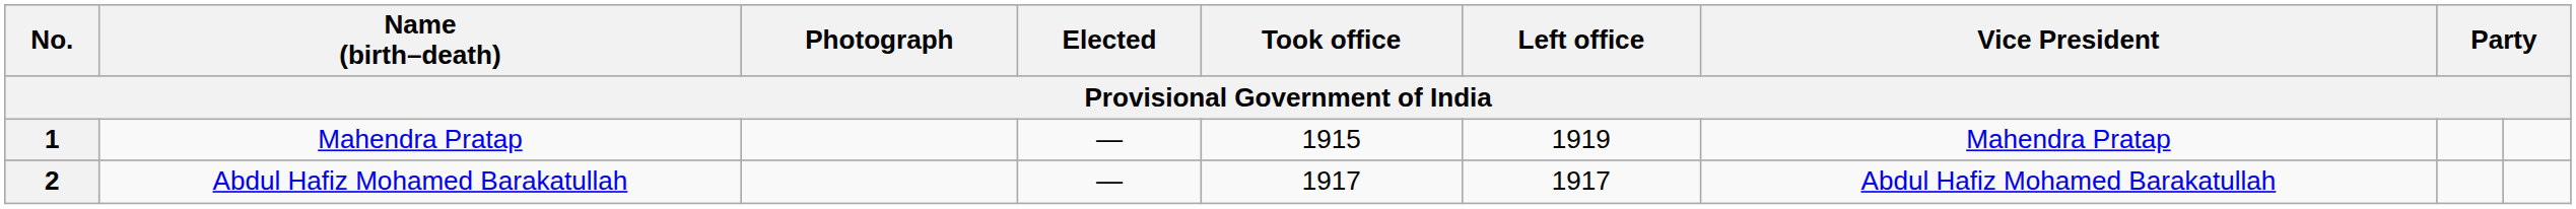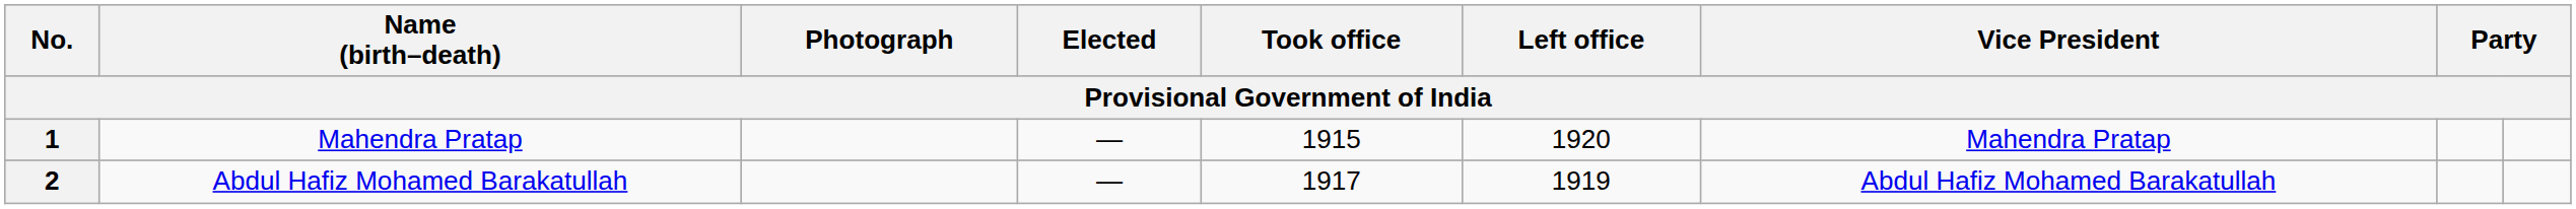1 | Left office: 1919 -> 1920
2 | Left office: 1917 -> 1919
